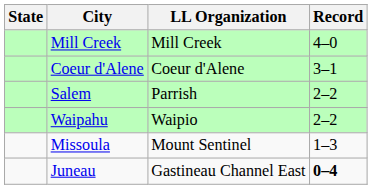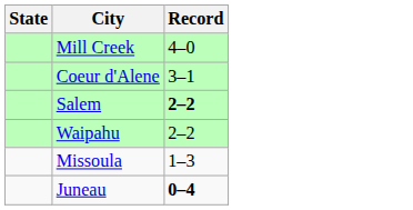- column: LL Organization | Mill Creek | Coeur d'Alene | Parrish | Waipio | Mount Sentinel | Gastineau Channel East
Salem | Record: normal -> bold
